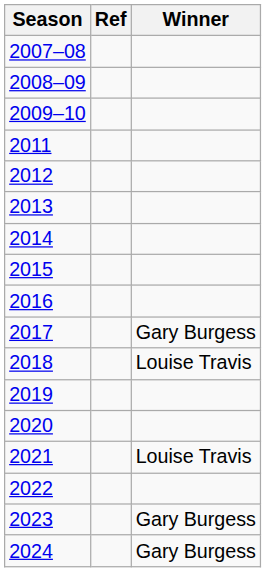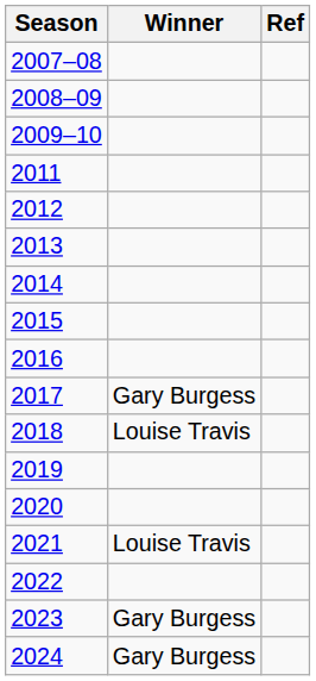columns swapped: Winner <-> Ref
